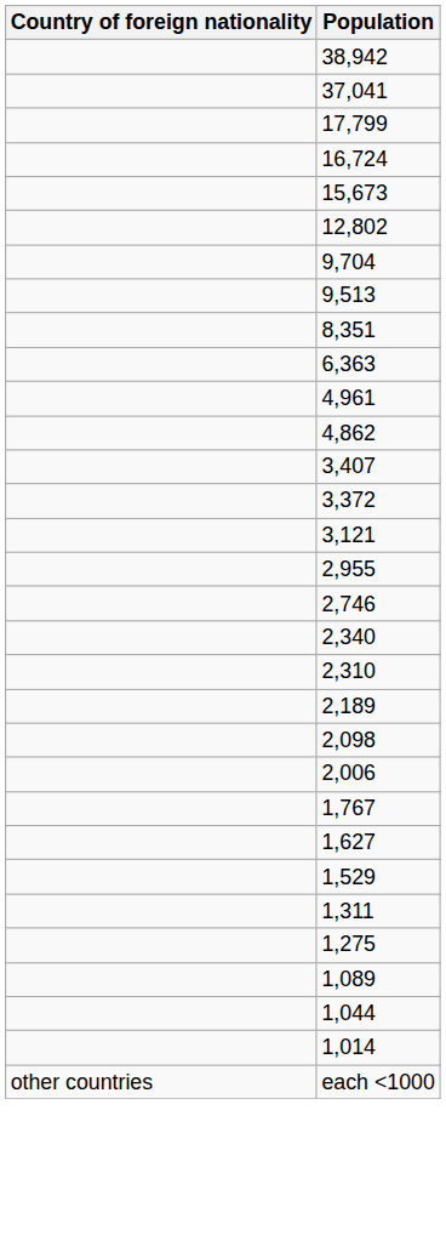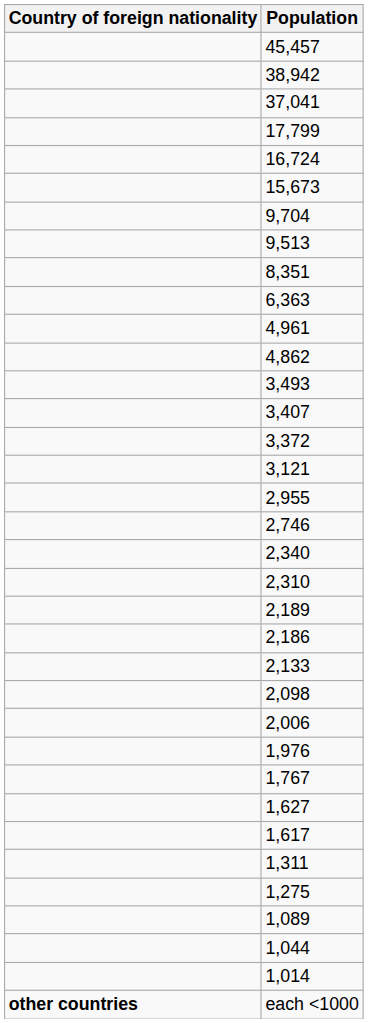+ row: 45,457
- row: 12,802
+ row: 3,493
+ row: 2,186
+ row: 2,133
+ row: 1,976
+ row: 1,617
- row: 1,529
each <1000 | Country of foreign nationality: normal -> bold
